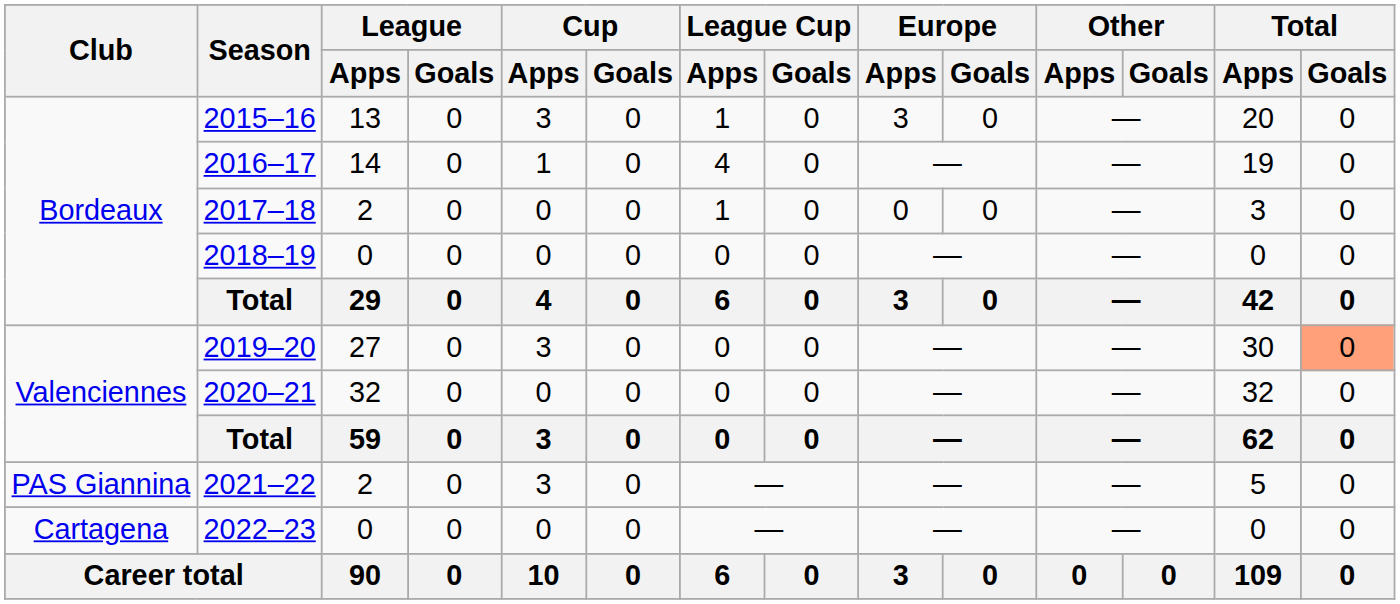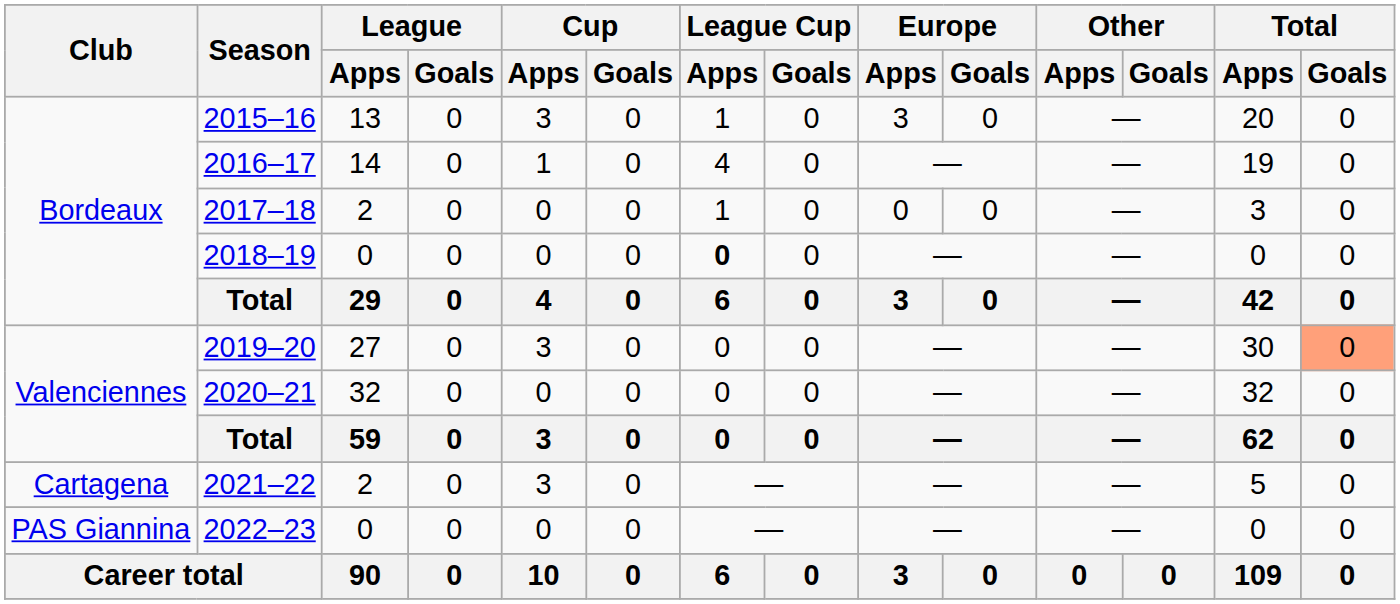2018–19 | League Cup / Apps: normal -> bold
2021–22 | Club: PAS Giannina -> Cartagena
2022–23 | Club: Cartagena -> PAS Giannina
